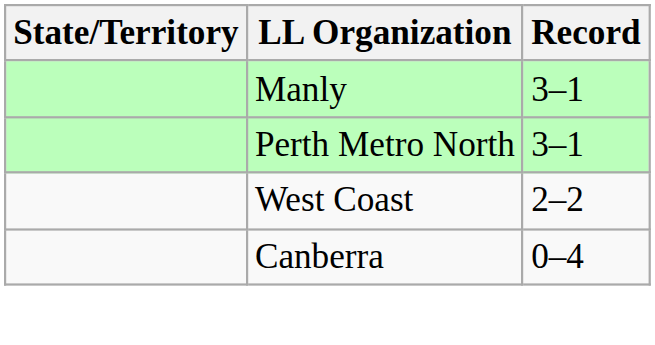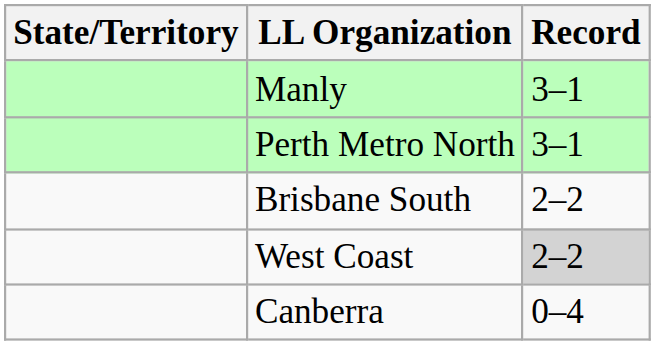+ row: Brisbane South | 2–2
West Coast | Record: no background -> lightgrey background
